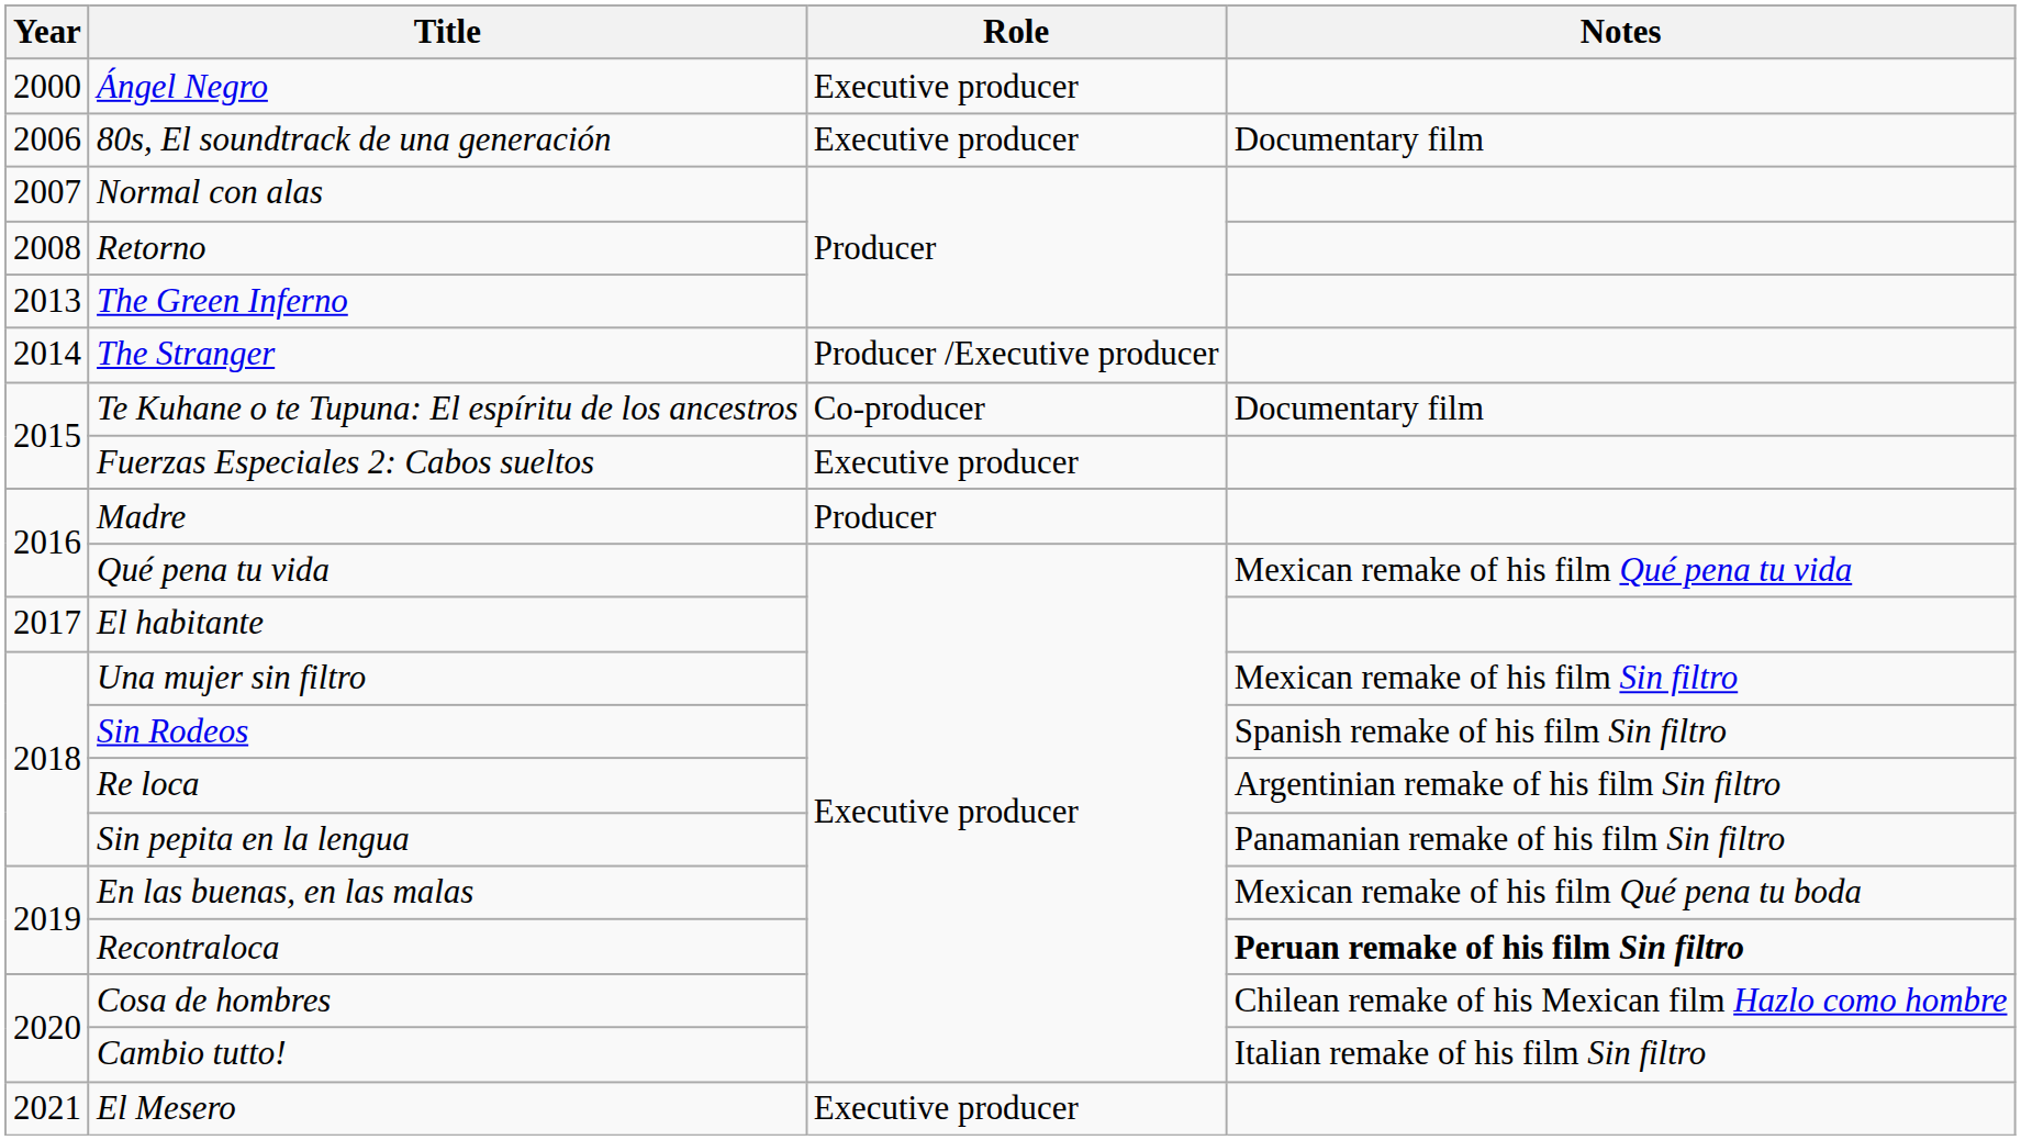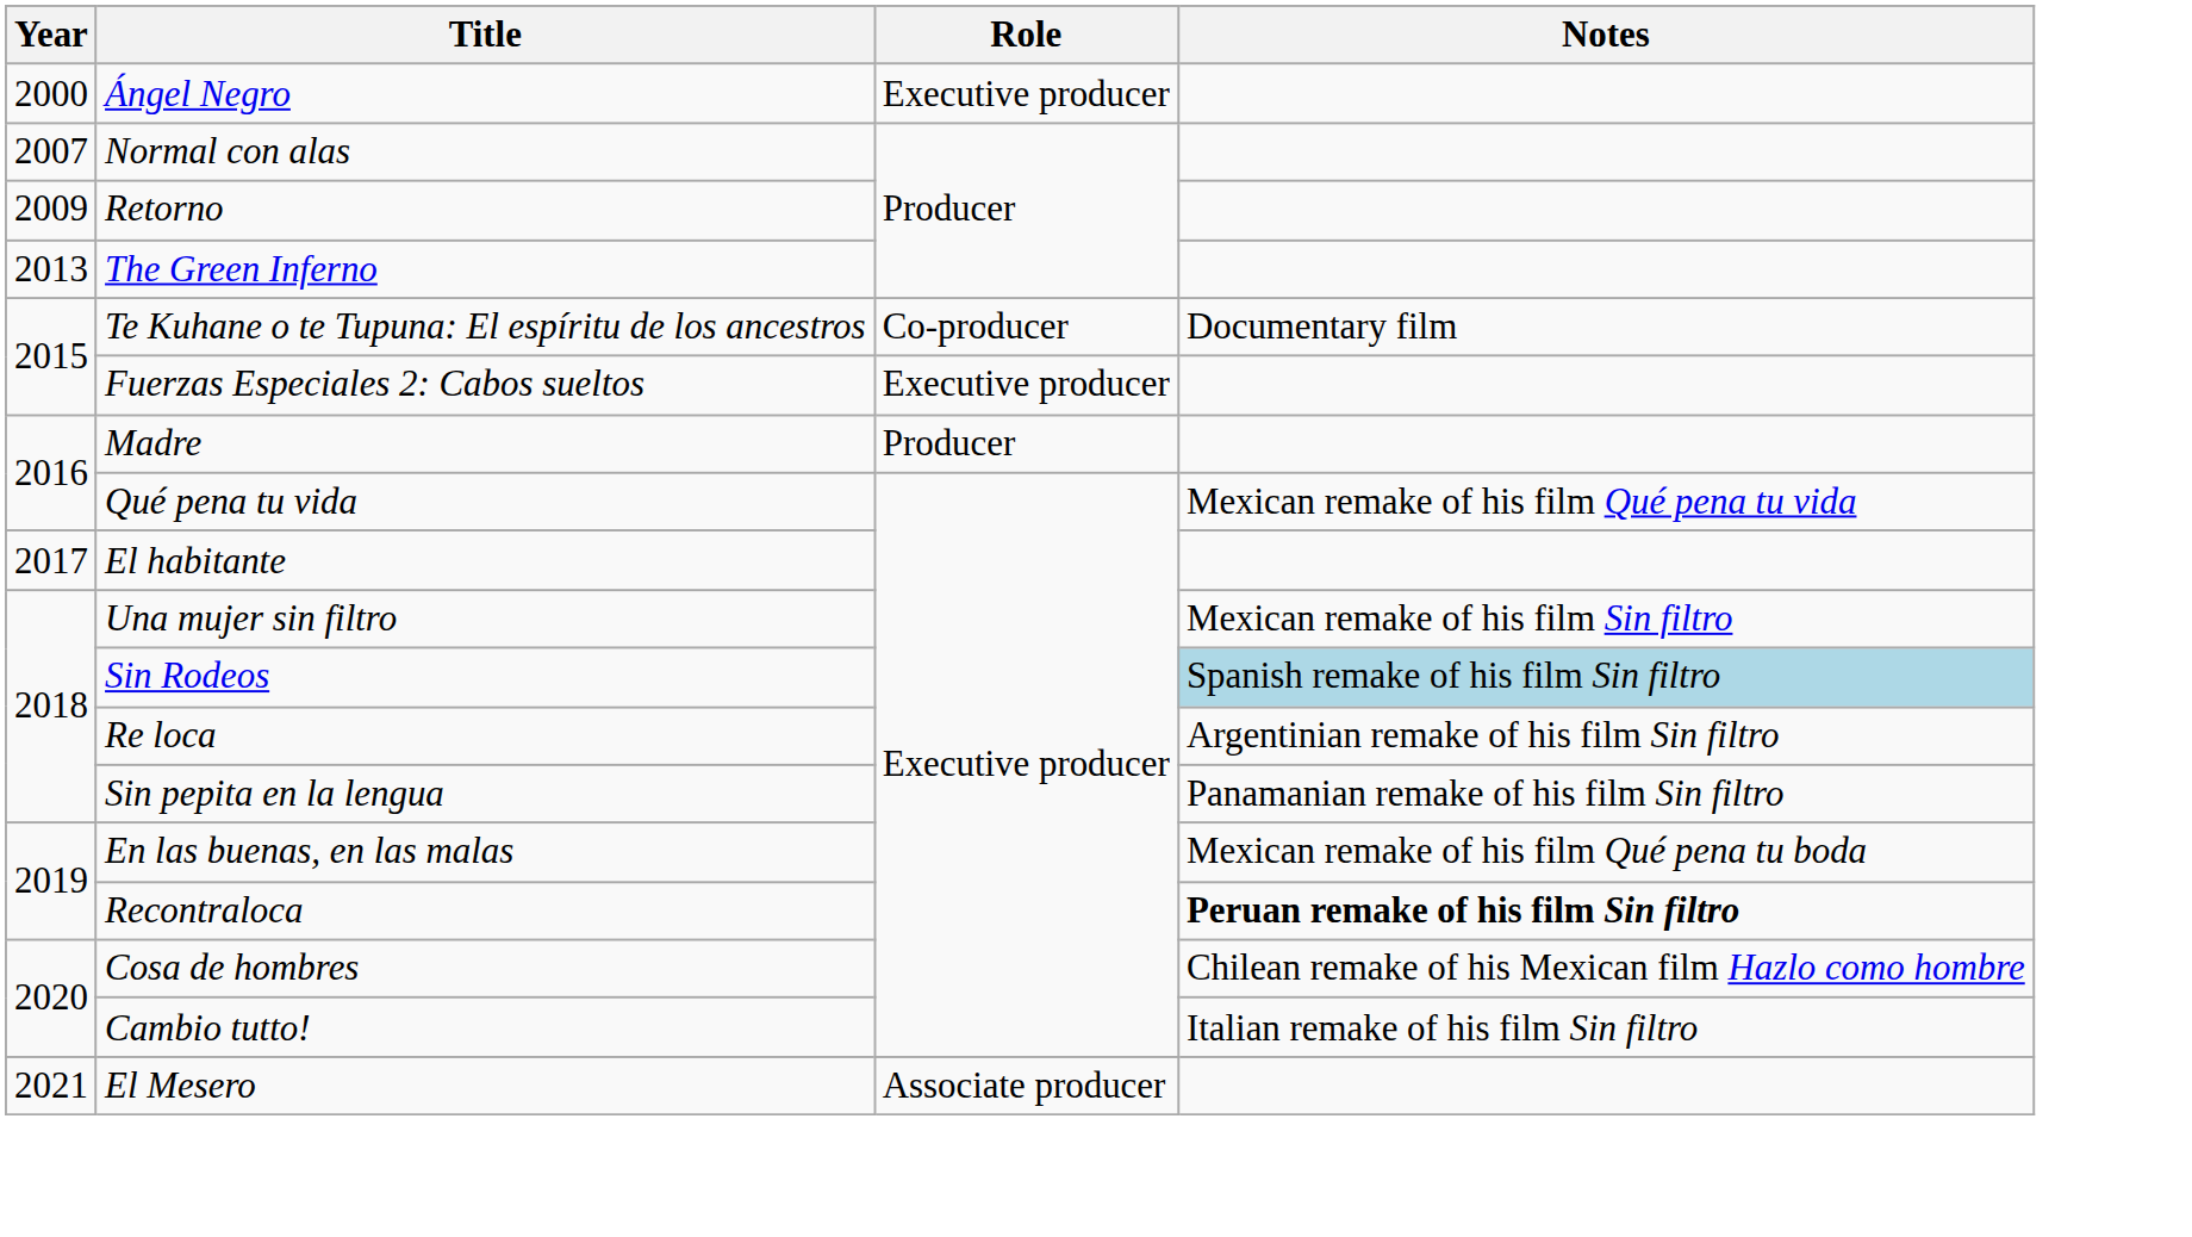- row: 2006 | 80s, El soundtrack de una generación | Executive producer | Documentary film
Retorno | Year: 2008 -> 2009
- row: 2014 | The Stranger | Producer /Executive producer
Sin Rodeos | Notes: no background -> lightblue background
El Mesero | Role: Executive producer -> Associate producer
